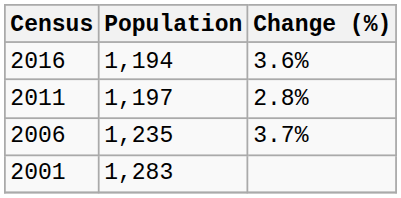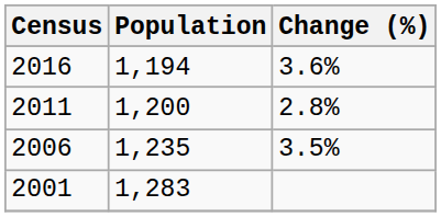2011 | Population: 1,197 -> 1,200
2006 | Change (%): 3.7% -> 3.5%
